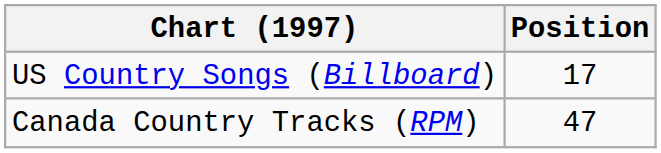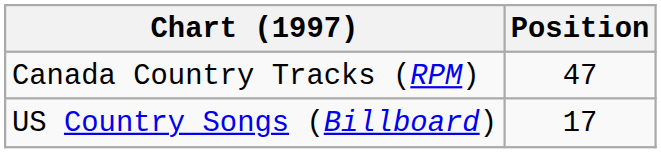rows swapped: Canada Country Tracks (RPM) <-> US Country Songs (Billboard)
